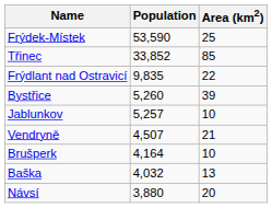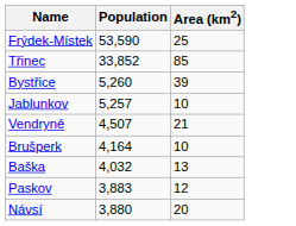- row: Frýdlant nad Ostravicí | 9,835 | 22
+ row: Paskov | 3,883 | 12
